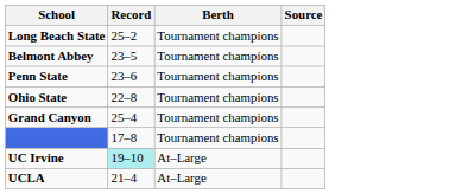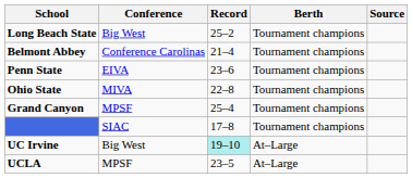+ column: Conference | Big West | Conference Carolinas | EIVA | MIVA | MPSF | SIAC | Big West | MPSF
Belmont Abbey | Record: 23–5 -> 21–4
UCLA | Record: 21–4 -> 23–5
